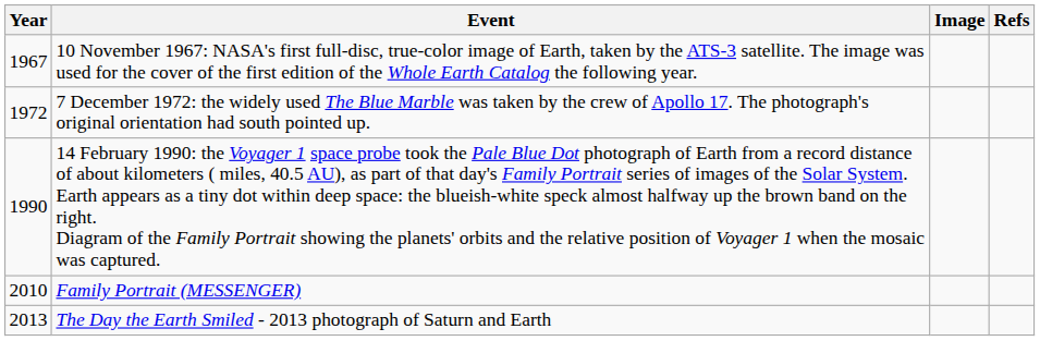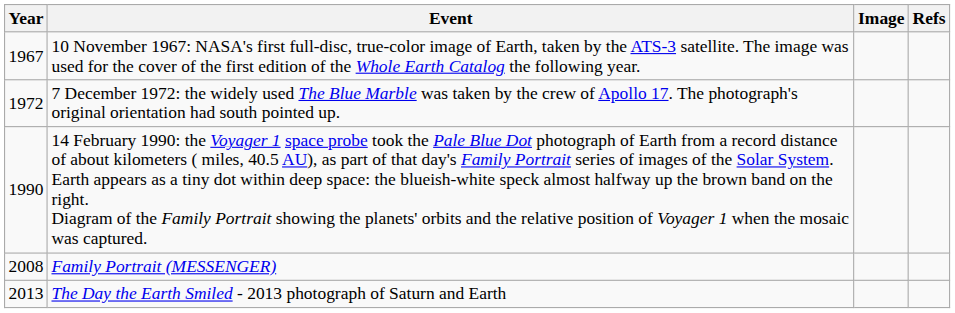Family Portrait (MESSENGER) | Year: 2010 -> 2008
